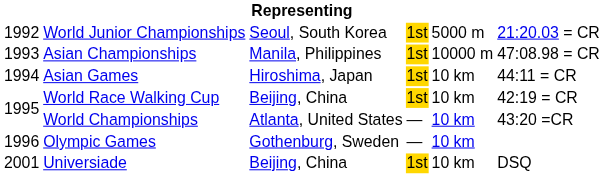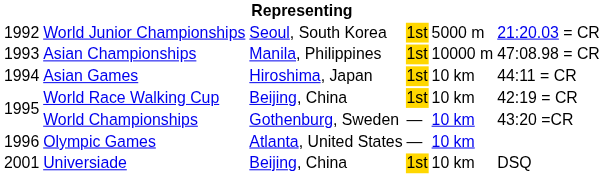World Championships | column 3: Atlanta, United States -> Gothenburg, Sweden
Olympic Games | column 3: Gothenburg, Sweden -> Atlanta, United States
